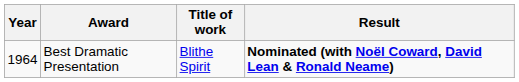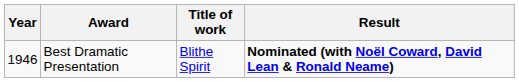Best Dramatic Presentation | Year: 1964 -> 1946
